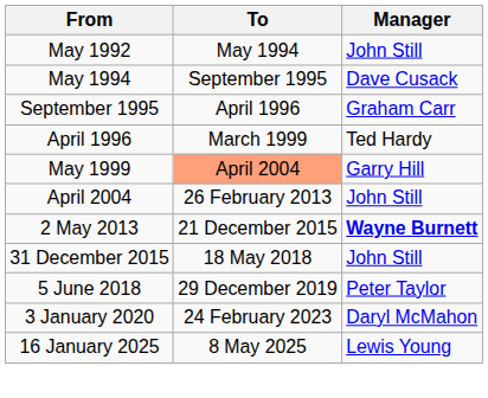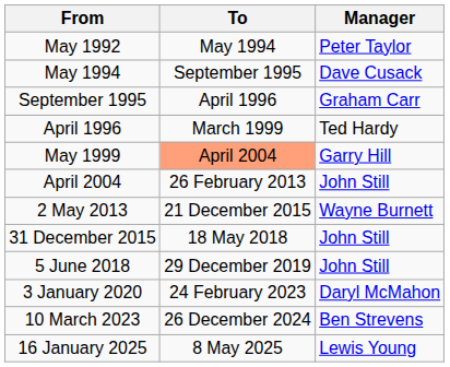May 1992 | Manager: John Still -> Peter Taylor
2 May 2013 | Manager: bold -> normal
5 June 2018 | Manager: Peter Taylor -> John Still
+ row: 10 March 2023 | 26 December 2024 | Ben Strevens
